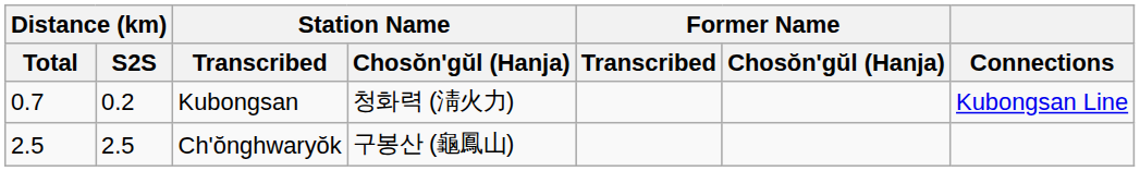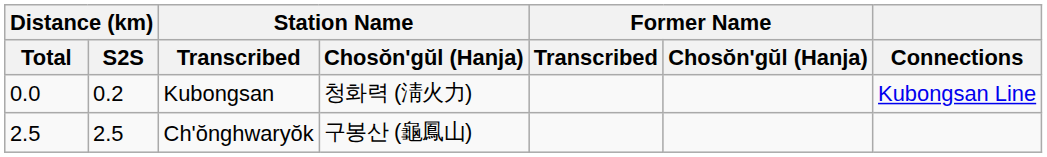Kubongsan | Distance (km) / Total: 0.7 -> 0.0
